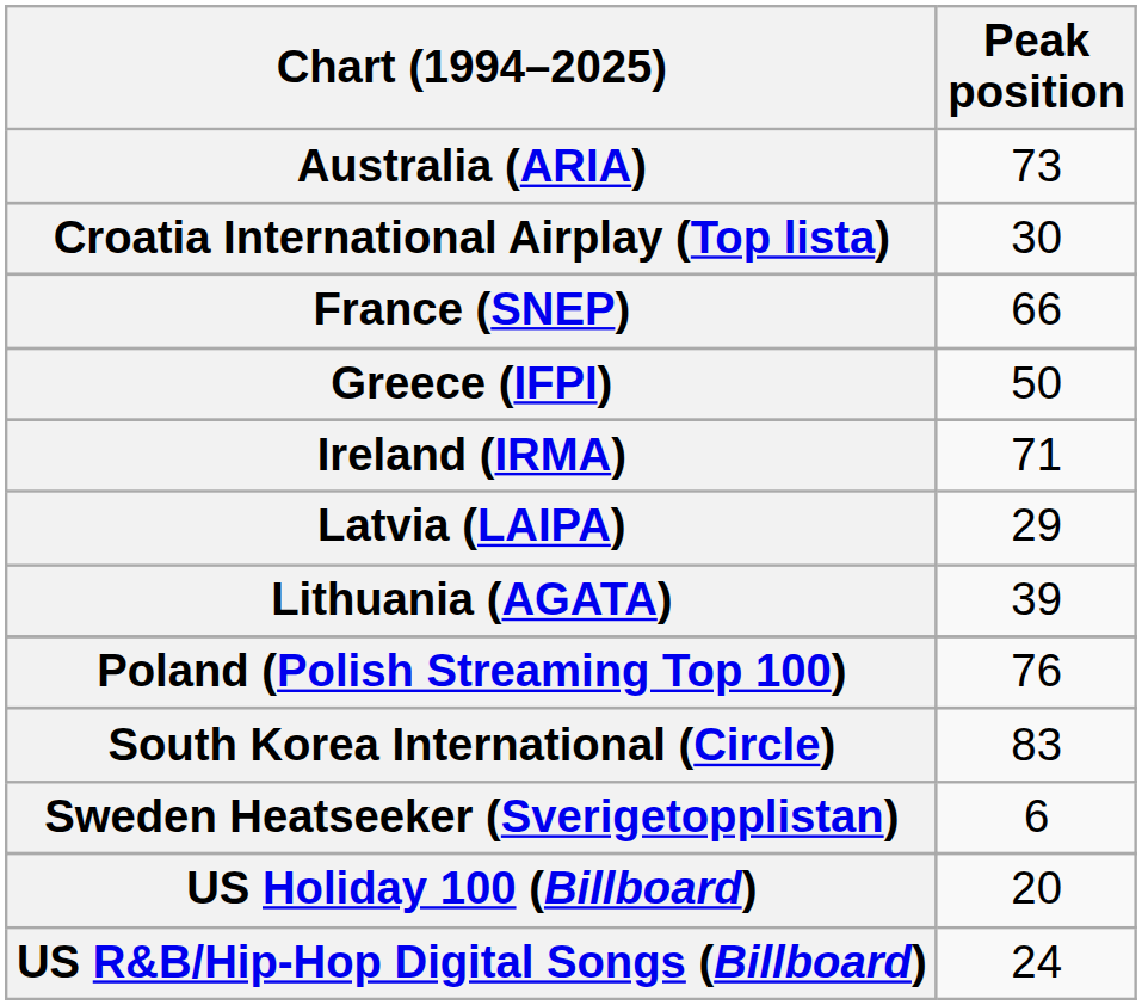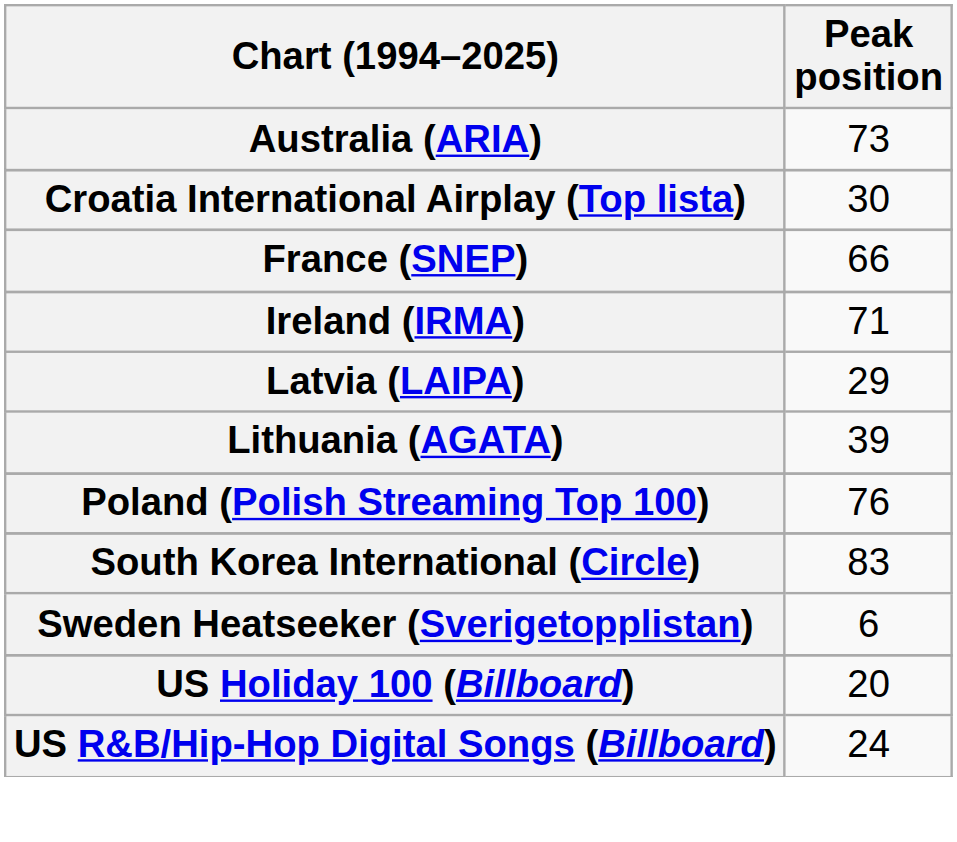- row: Greece (IFPI) | 50
